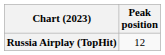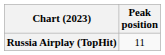Russia Airplay (TopHit) | Peak position: 12 -> 11
